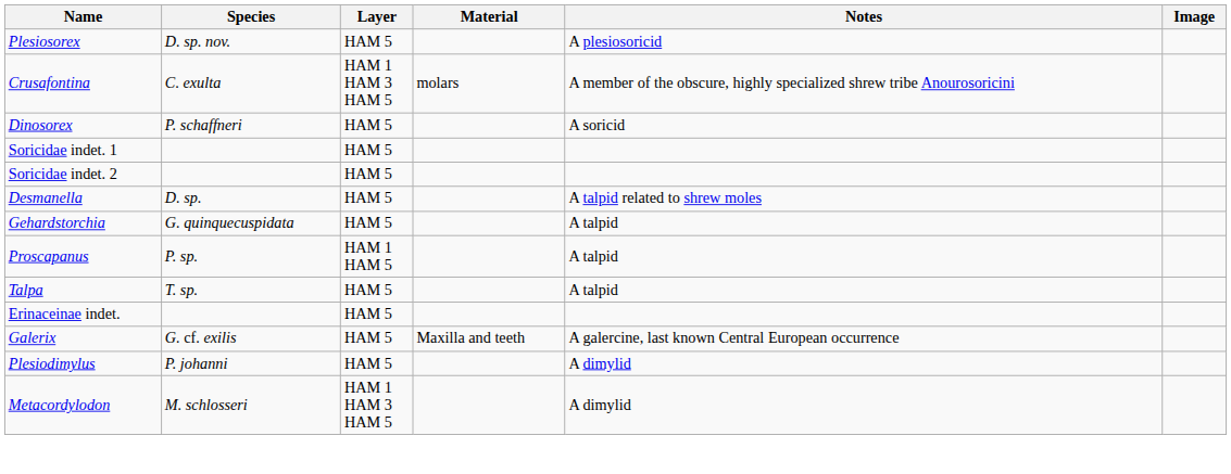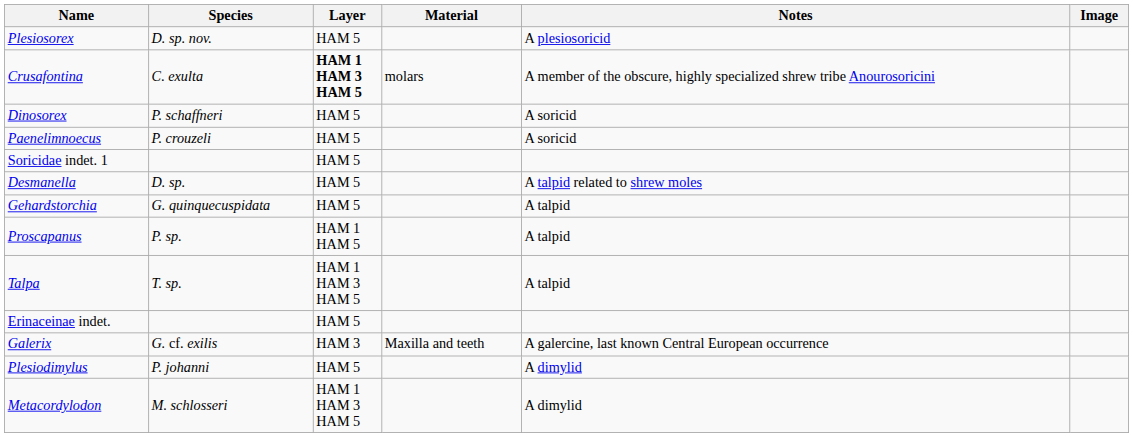Crusafontina | Layer: normal -> bold
+ row: Paenelimnoecus | P. crouzeli | HAM 5 | A soricid
- row: Soricidae indet. 2 | HAM 5
Talpa | Layer: HAM 5 -> HAM 1 HAM 3 HAM 5
Galerix | Layer: HAM 5 -> HAM 3
